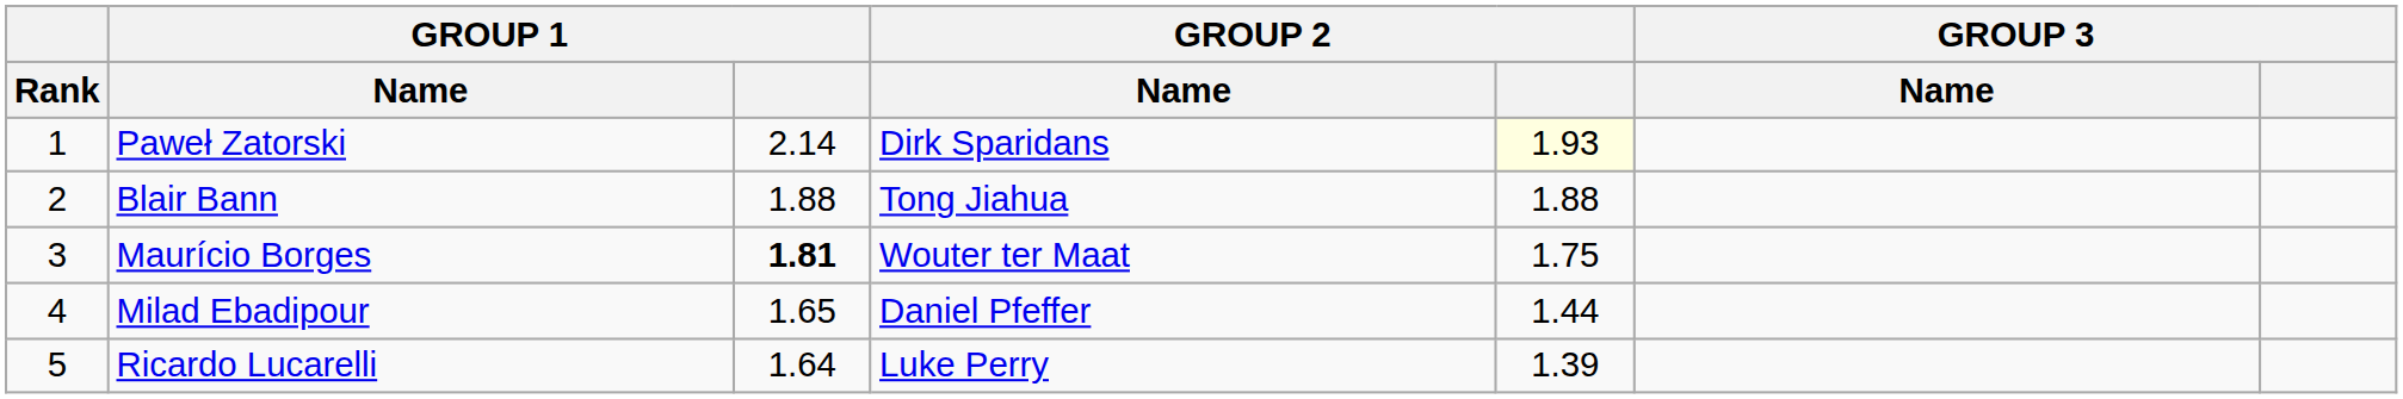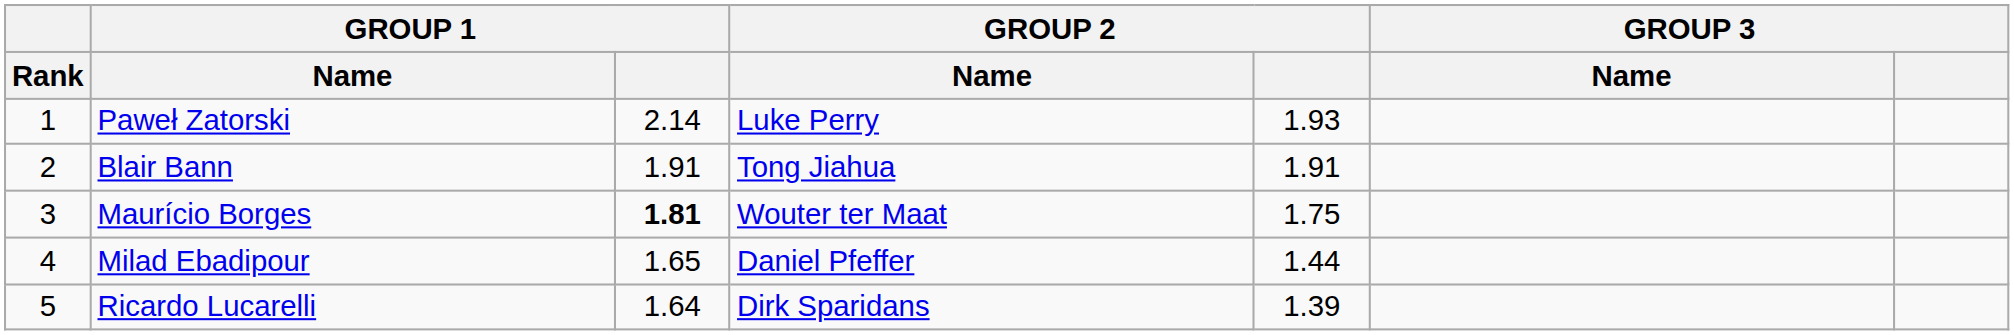Paweł Zatorski | GROUP 2 / Name: Dirk Sparidans -> Luke Perry
Paweł Zatorski | GROUP 2: lightyellow background -> no background
Blair Bann | GROUP 1: 1.88 -> 1.91
Blair Bann | GROUP 2: 1.88 -> 1.91
Ricardo Lucarelli | GROUP 2 / Name: Luke Perry -> Dirk Sparidans
